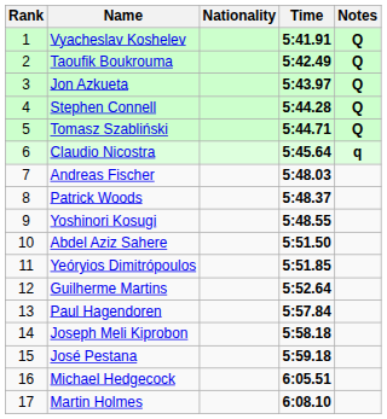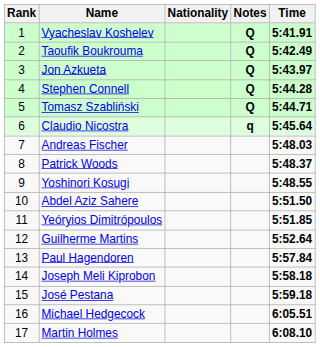columns swapped: Time <-> Notes
